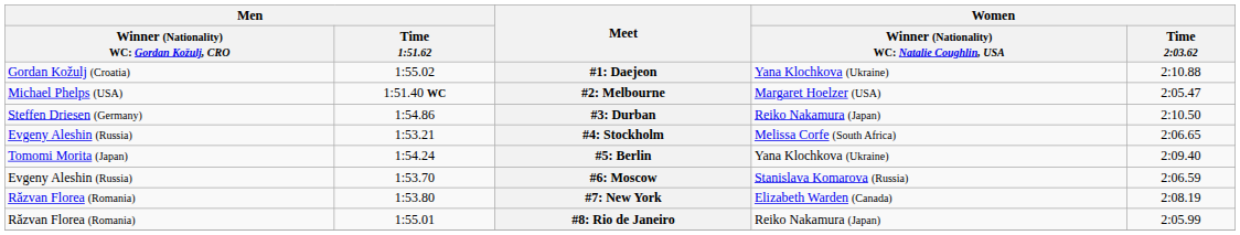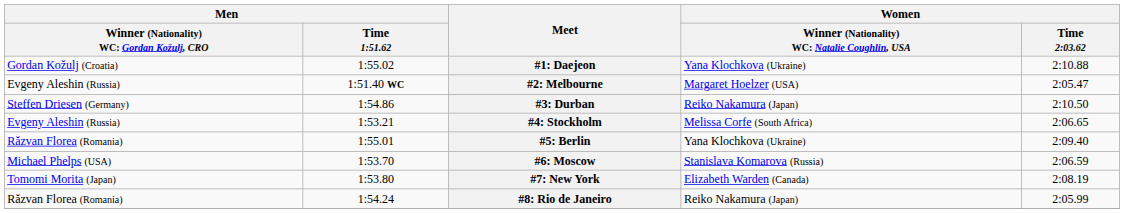#2: Melbourne | column 1: Michael Phelps (USA) -> Evgeny Aleshin (Russia)
#5: Berlin | column 1: Tomomi Morita (Japan) -> Răzvan Florea (Romania)
#5: Berlin | Men / Time 1:51.62: 1:54.24 -> 1:55.01
#6: Moscow | column 1: Evgeny Aleshin (Russia) -> Michael Phelps (USA)
#7: New York | column 1: Răzvan Florea (Romania) -> Tomomi Morita (Japan)
#8: Rio de Janeiro | Men / Time 1:51.62: 1:55.01 -> 1:54.24
